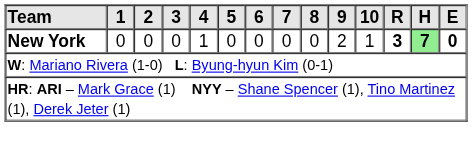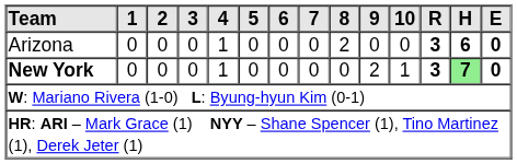+ row: Arizona | 0 | 0 | 0 | 1 | 0 | 0 | 0 | 2 | 0 | 0 | 3 | 6 | 0
